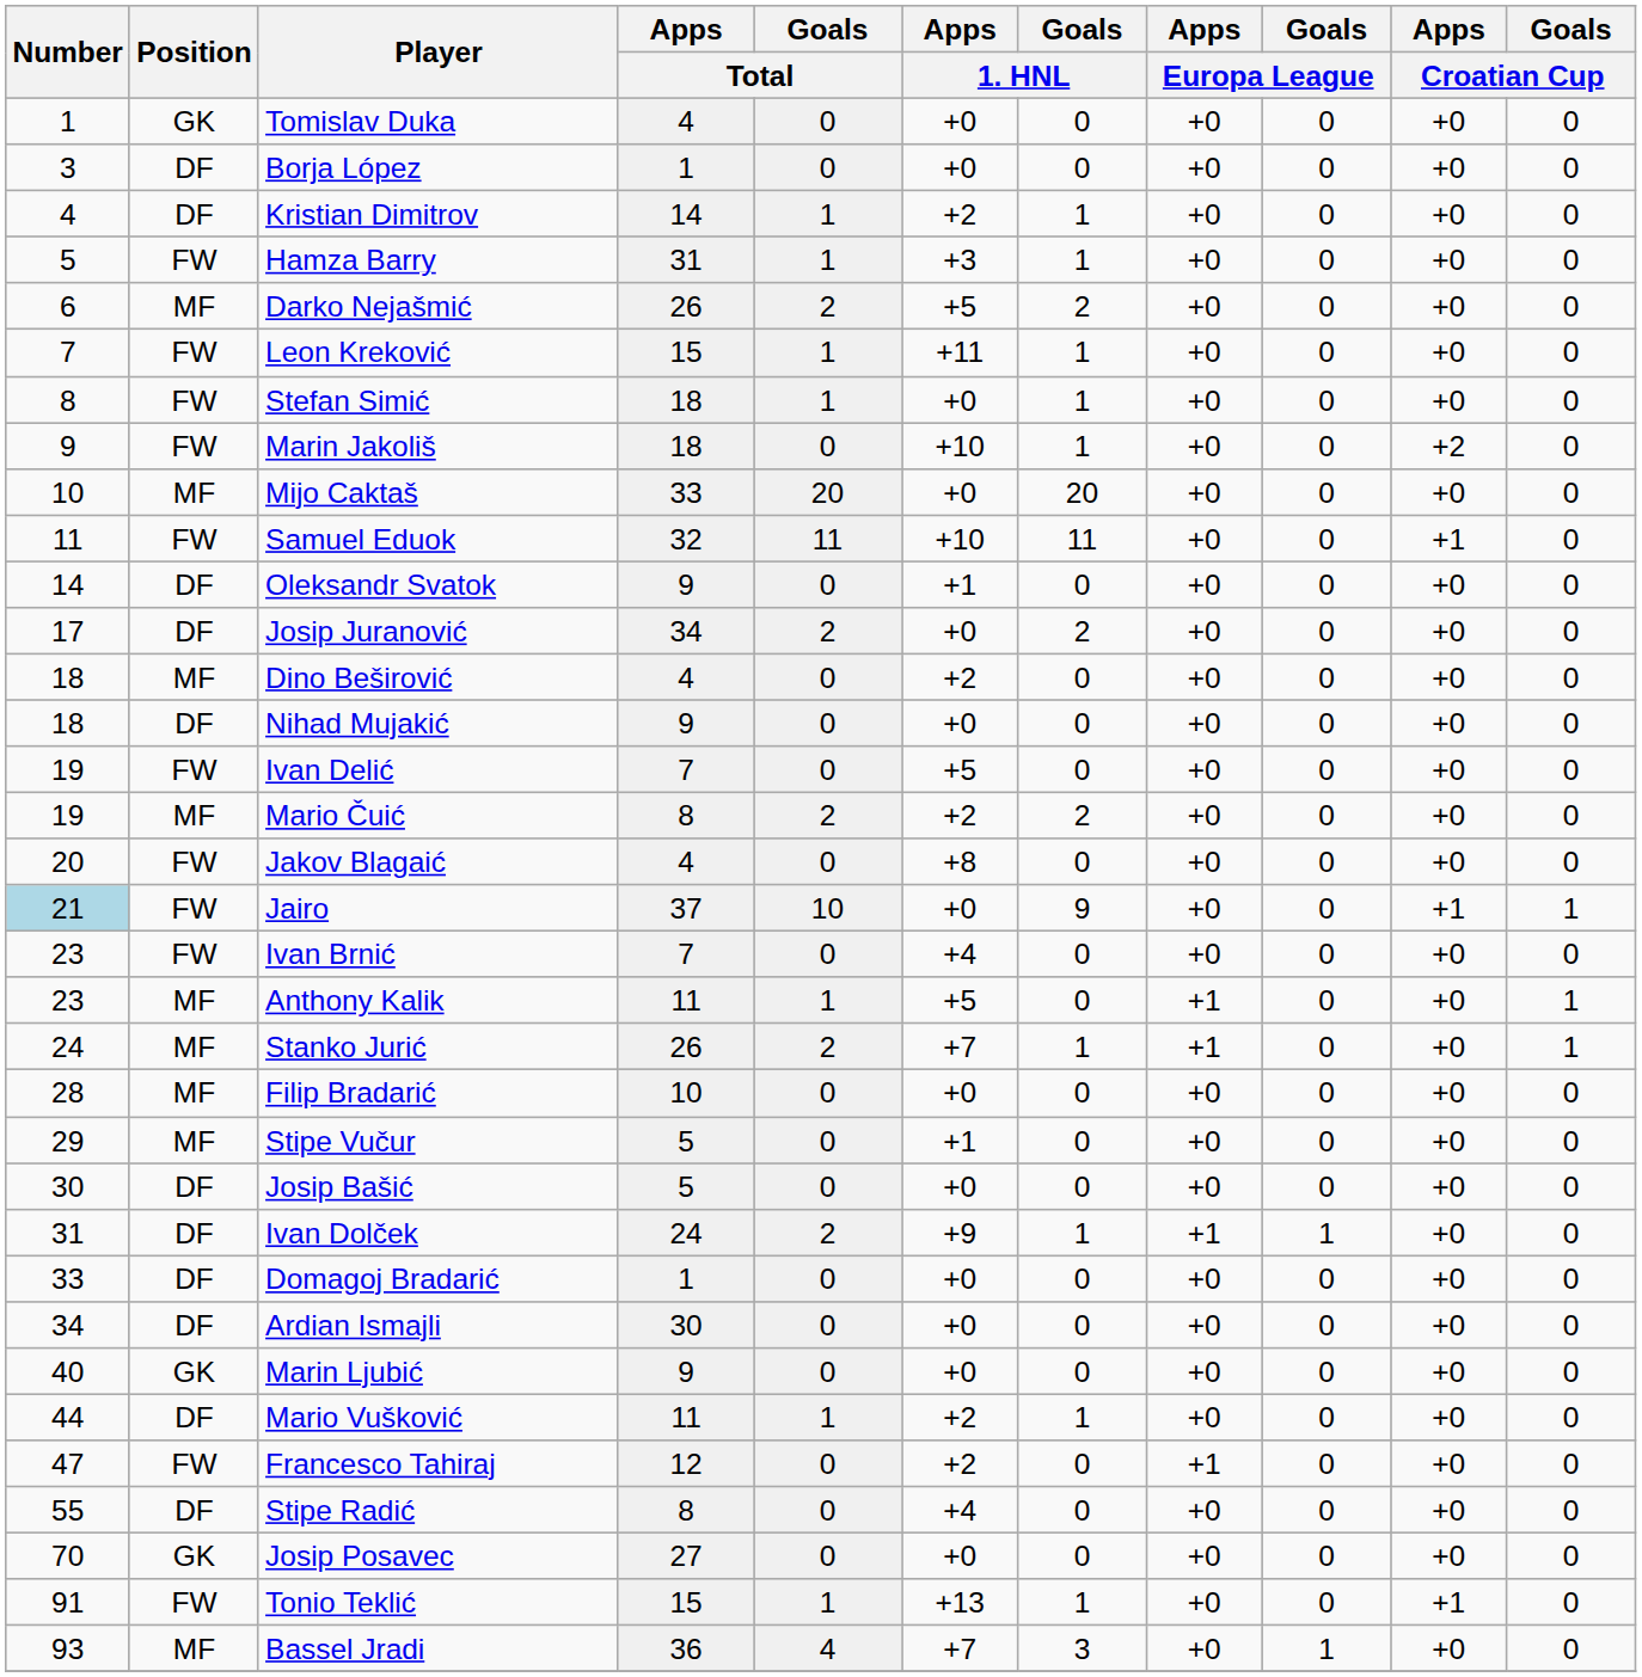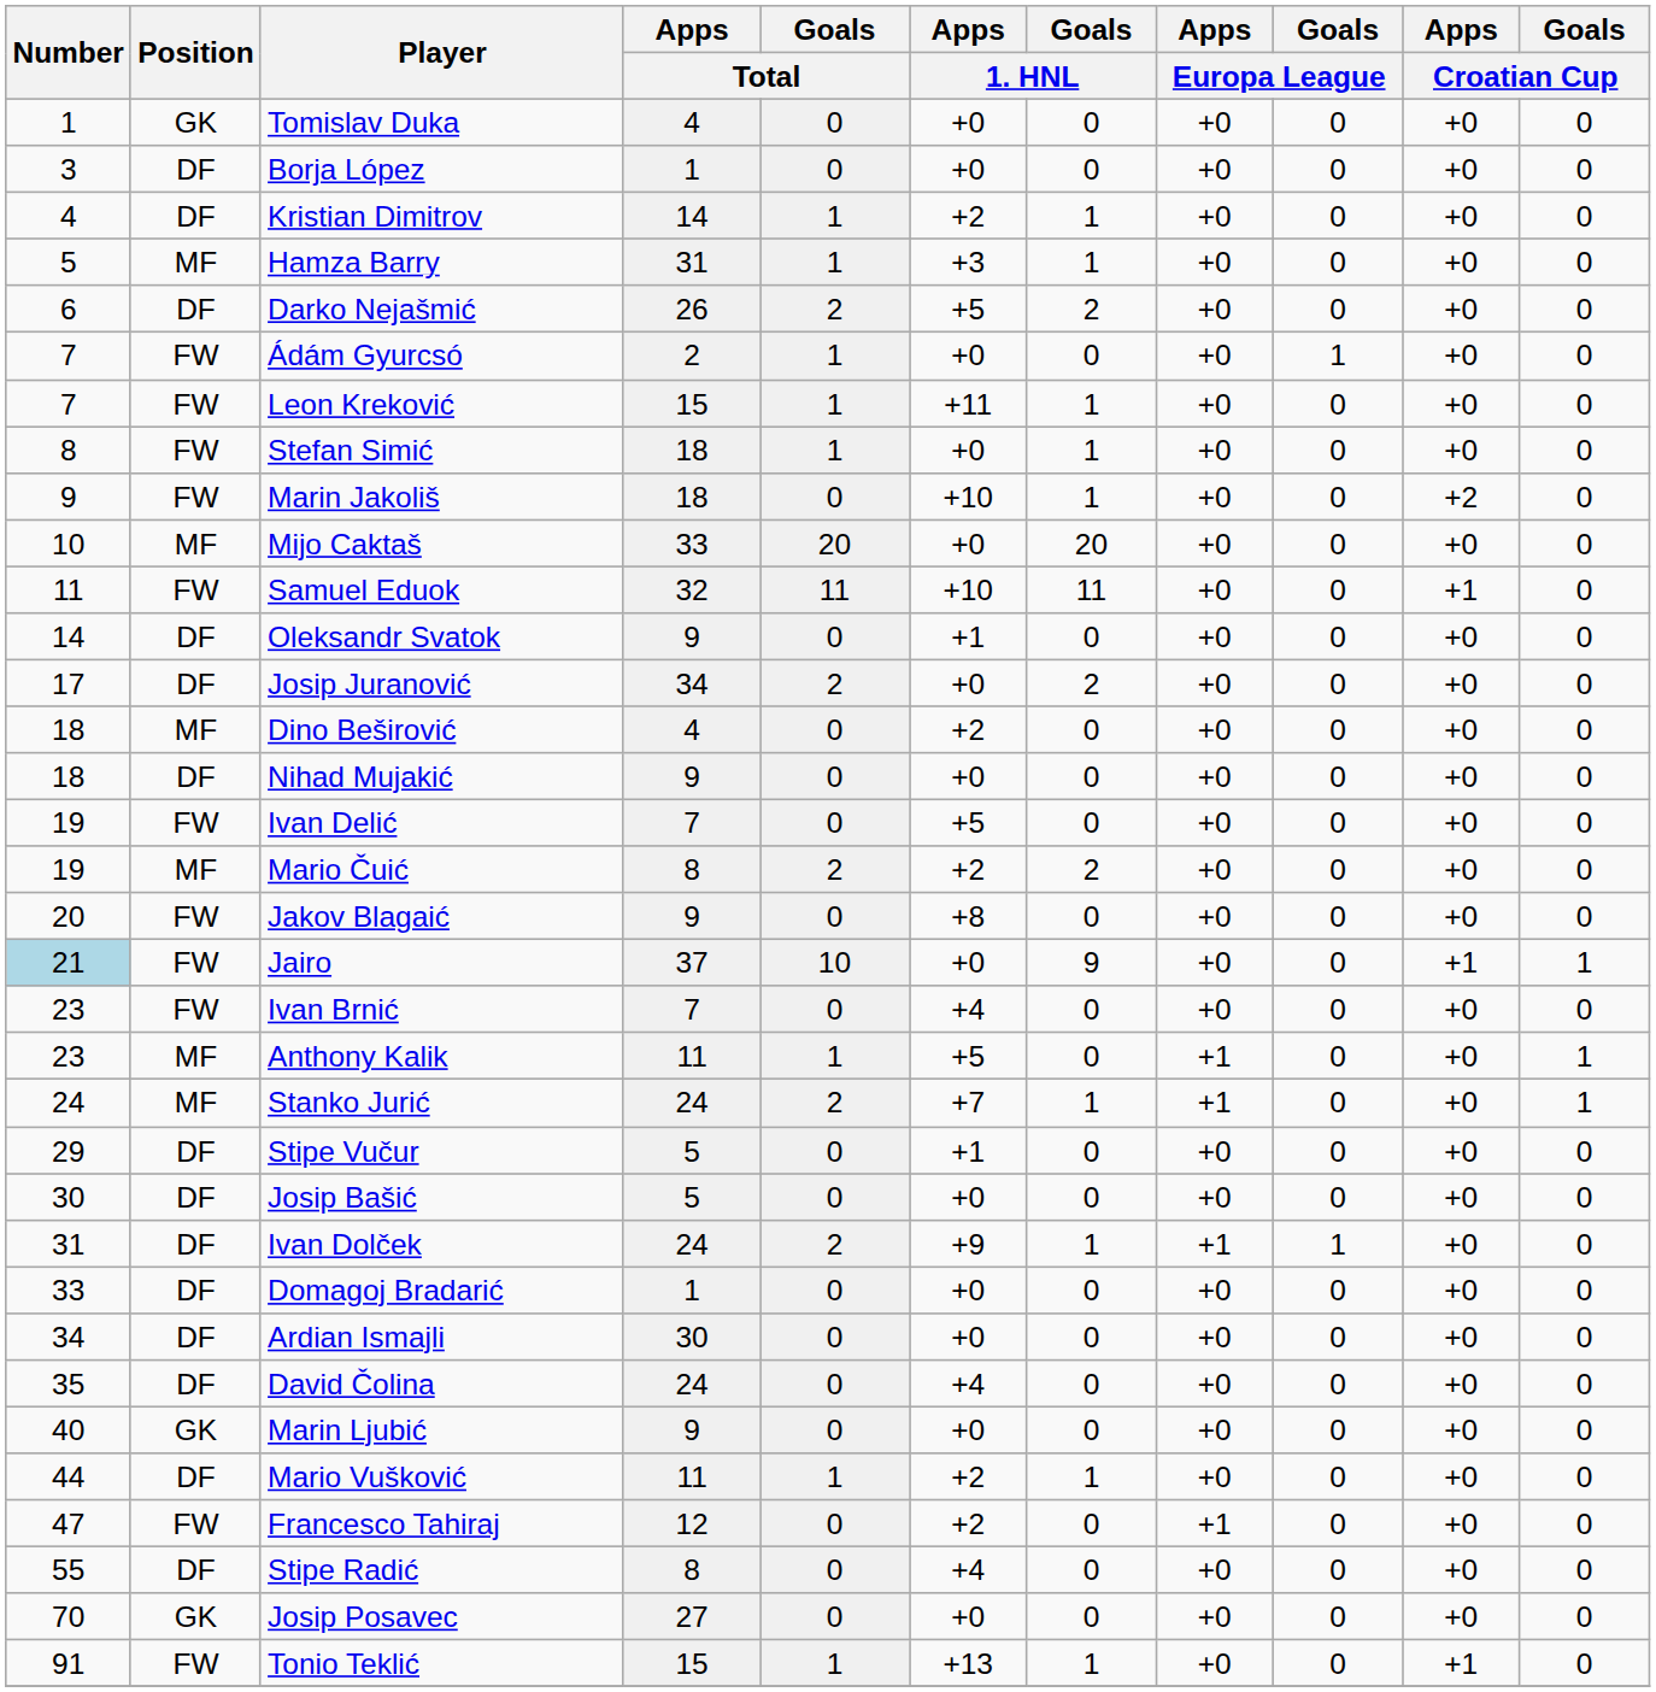Hamza Barry | Position: FW -> MF
Darko Nejašmić | Position: MF -> DF
+ row: 7 | FW | Ádám Gyurcsó | 2 | 1 | +0 | 0 | +0 | 1 | +0 | 0
Jakov Blagaić | Apps / Total: 4 -> 9
Stanko Jurić | Apps / Total: 26 -> 24
- row: 28 | MF | Filip Bradarić | 10 | 0 | +0 | 0 | +0 | 0 | +0 | 0
Stipe Vučur | Position: MF -> DF
+ row: 35 | DF | David Čolina | 24 | 0 | +4 | 0 | +0 | 0 | +0 | 0
- row: 93 | MF | Bassel Jradi | 36 | 4 | +7 | 3 | +0 | 1 | +0 | 0
